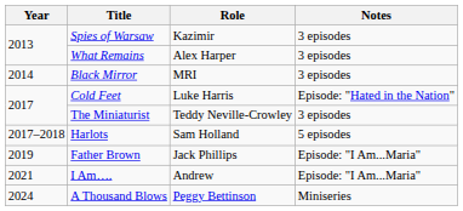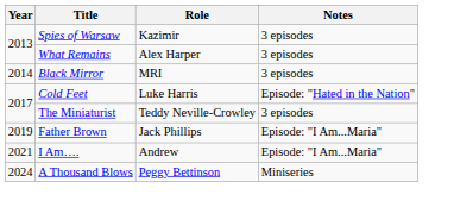- row: 2017–2018 | Harlots | Sam Holland | 5 episodes
